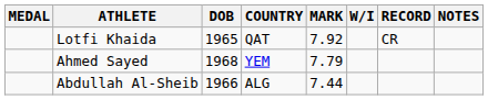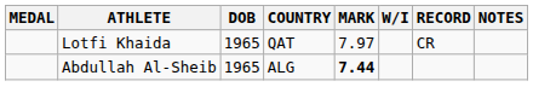Lotfi Khaida | MARK: 7.92 -> 7.97
- row: Ahmed Sayed | 1968 | YEM | 7.79
Abdullah Al-Sheib | DOB: 1966 -> 1965
Abdullah Al-Sheib | MARK: normal -> bold
